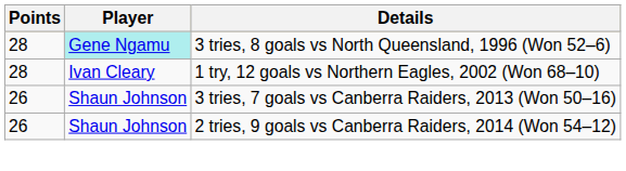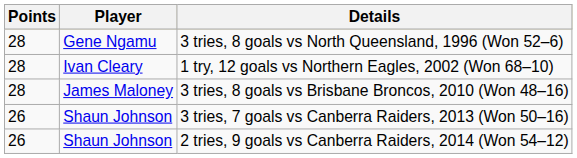3 tries, 8 goals vs North Queensland, 1996 (Won 52–6) | Player: paleturquoise background -> no background
+ row: 28 | James Maloney | 3 tries, 8 goals vs Brisbane Broncos, 2010 (Won 48–16)
